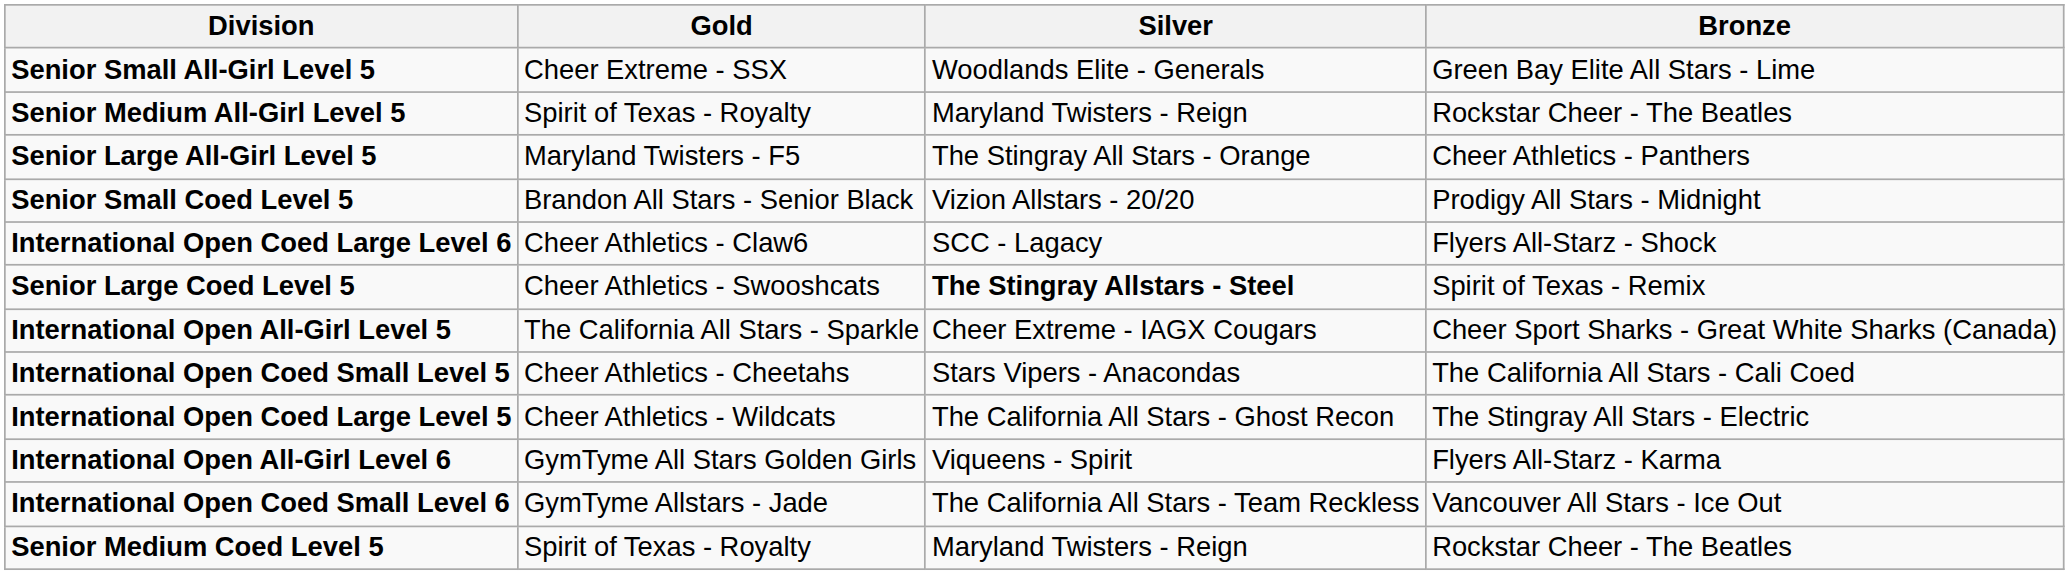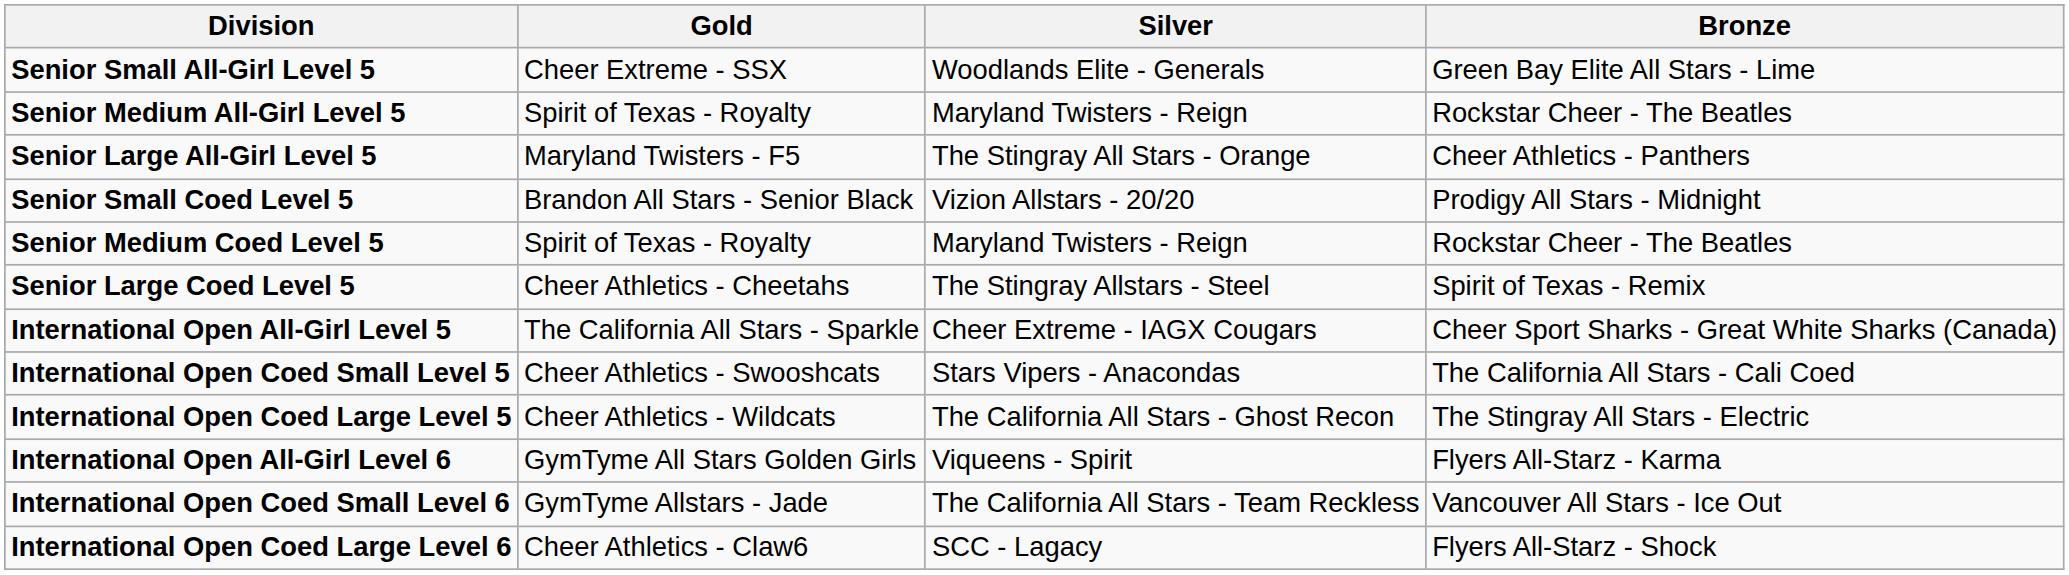rows swapped: Senior Medium Coed Level 5 <-> International Open Coed Large Level 6
Senior Large Coed Level 5 | Gold: Cheer Athletics - Swooshcats -> Cheer Athletics - Cheetahs
Senior Large Coed Level 5 | Silver: bold -> normal
International Open Coed Small Level 5 | Gold: Cheer Athletics - Cheetahs -> Cheer Athletics - Swooshcats
